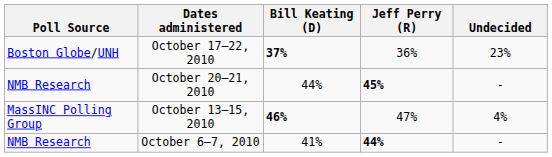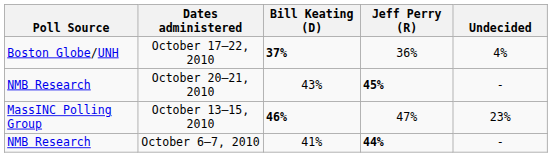October 17–22, 2010 | Undecided: 23% -> 4%
October 20–21, 2010 | Bill Keating (D): 44% -> 43%
October 13–15, 2010 | Undecided: 4% -> 23%
